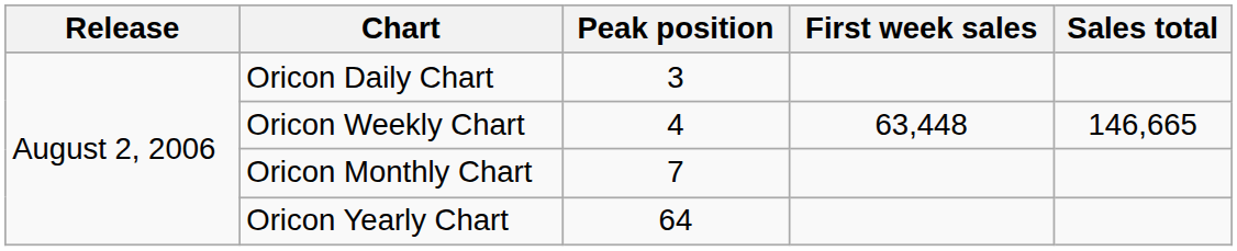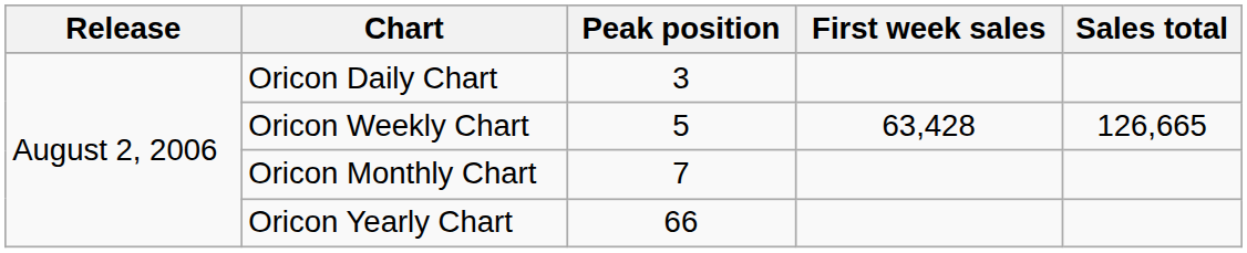Oricon Weekly Chart | Peak position: 4 -> 5
Oricon Weekly Chart | First week sales: 63,448 -> 63,428
Oricon Weekly Chart | Sales total: 146,665 -> 126,665
Oricon Yearly Chart | Peak position: 64 -> 66
